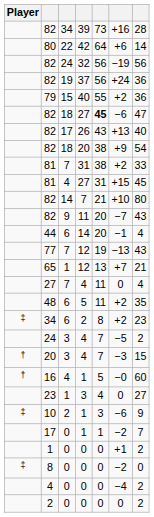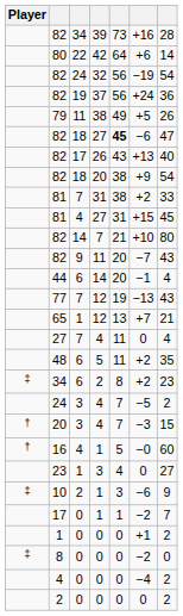82 / 32 | column 7: 56 -> 54
- row: 79 | 15 | 40 | 55 | +2 | 36
+ row: 79 | 11 | 38 | 49 | +5 | 26
